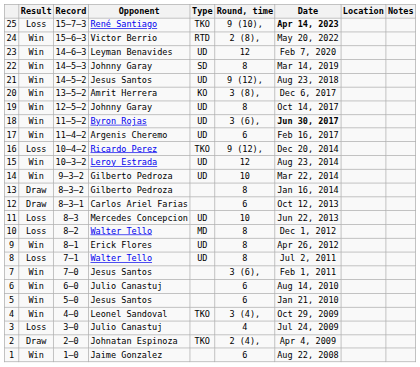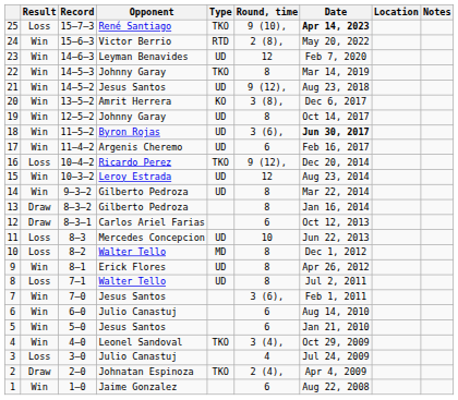22 | Type: SD -> TKO
14 | Round, time: 10 -> 8
